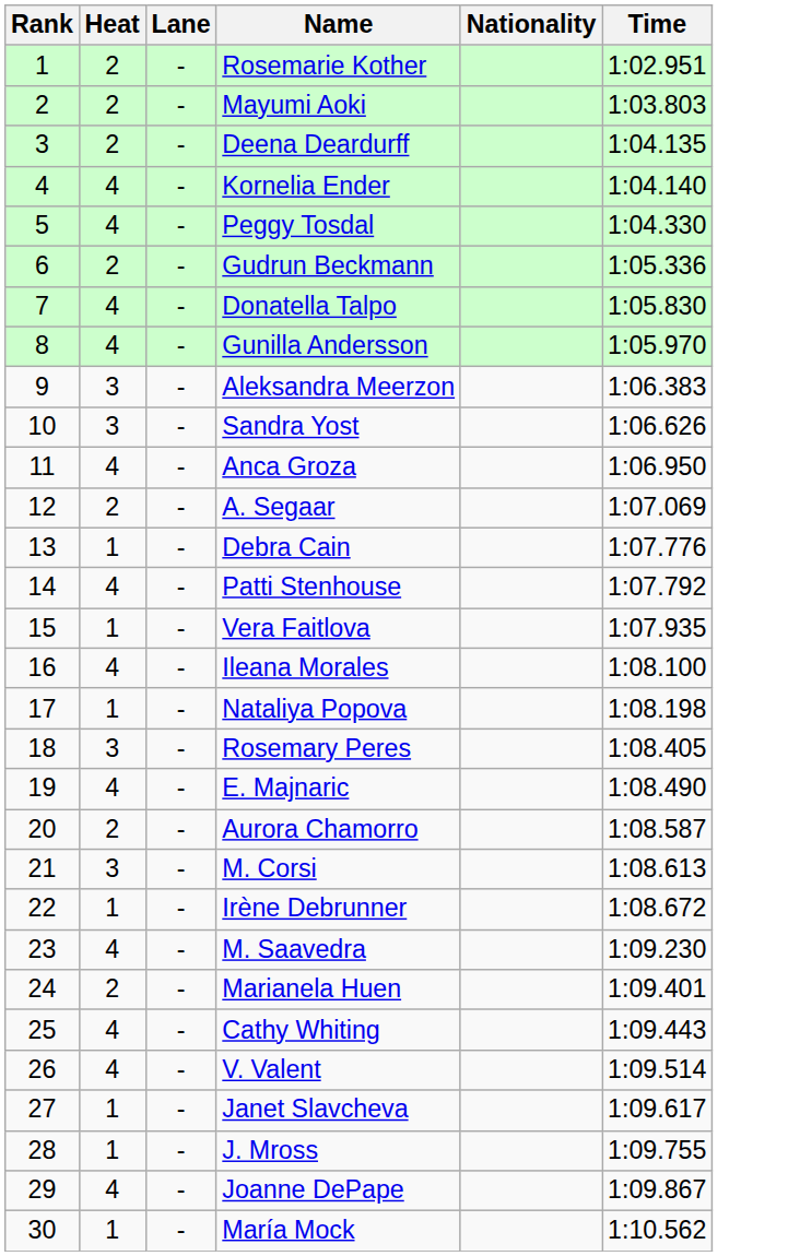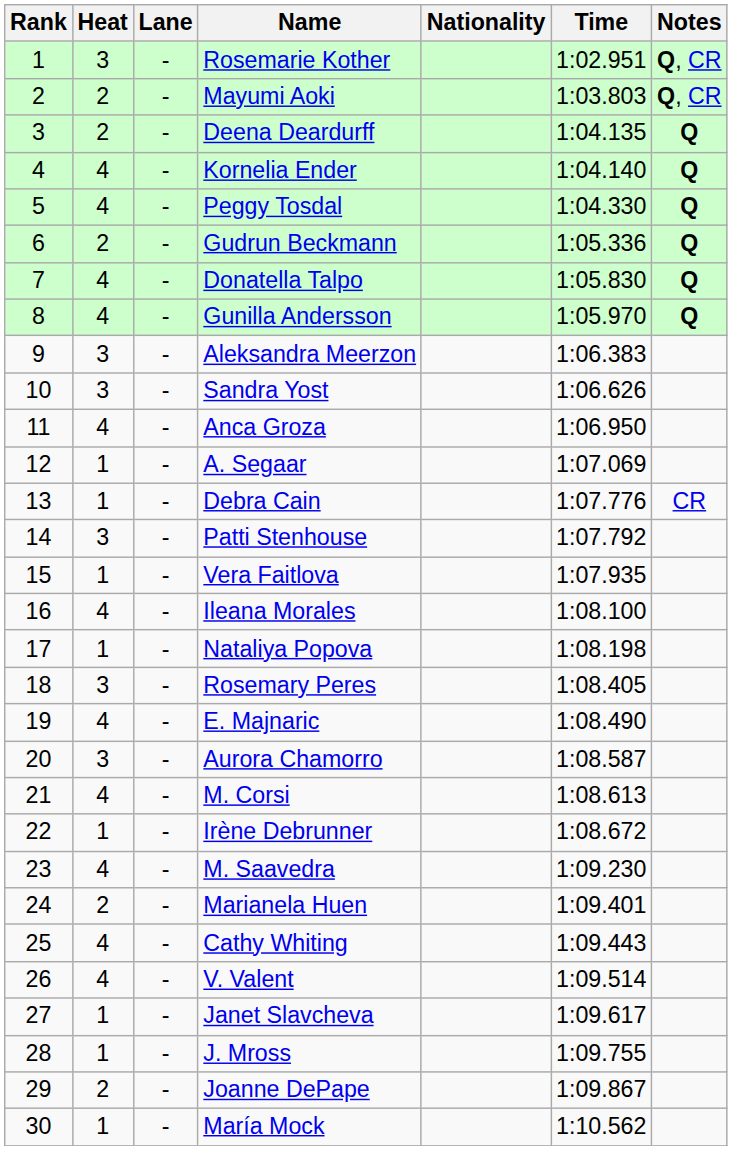+ column: Notes | Q, CR | Q, CR | Q | Q | Q | Q | Q | Q | CR
Rosemarie Kother | Heat: 2 -> 3
A. Segaar | Heat: 2 -> 1
Patti Stenhouse | Heat: 4 -> 3
Aurora Chamorro | Heat: 2 -> 3
M. Corsi | Heat: 3 -> 4
Joanne DePape | Heat: 4 -> 2
